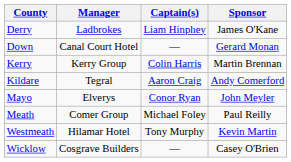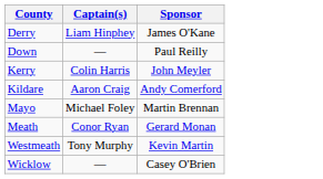- column: Manager | Ladbrokes | Canal Court Hotel | Kerry Group | Tegral | Elverys | Comer Group | Hilamar Hotel | Cosgrave Builders
Down | Sponsor: Gerard Monan -> Paul Reilly
Kerry | Sponsor: Martin Brennan -> John Meyler
Mayo | Captain(s): Conor Ryan -> Michael Foley
Mayo | Sponsor: John Meyler -> Martin Brennan
Meath | Captain(s): Michael Foley -> Conor Ryan
Meath | Sponsor: Paul Reilly -> Gerard Monan
